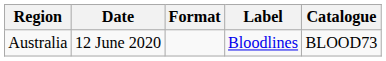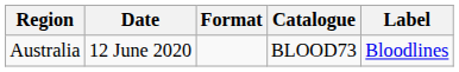columns swapped: Label <-> Catalogue
